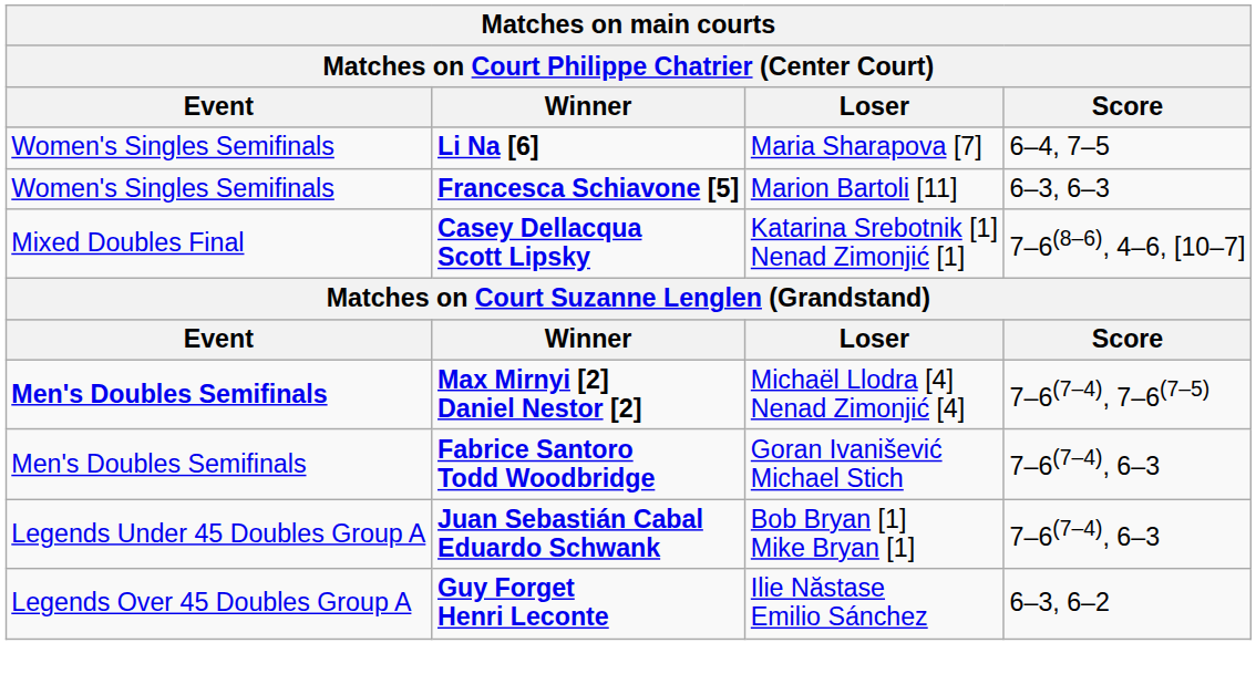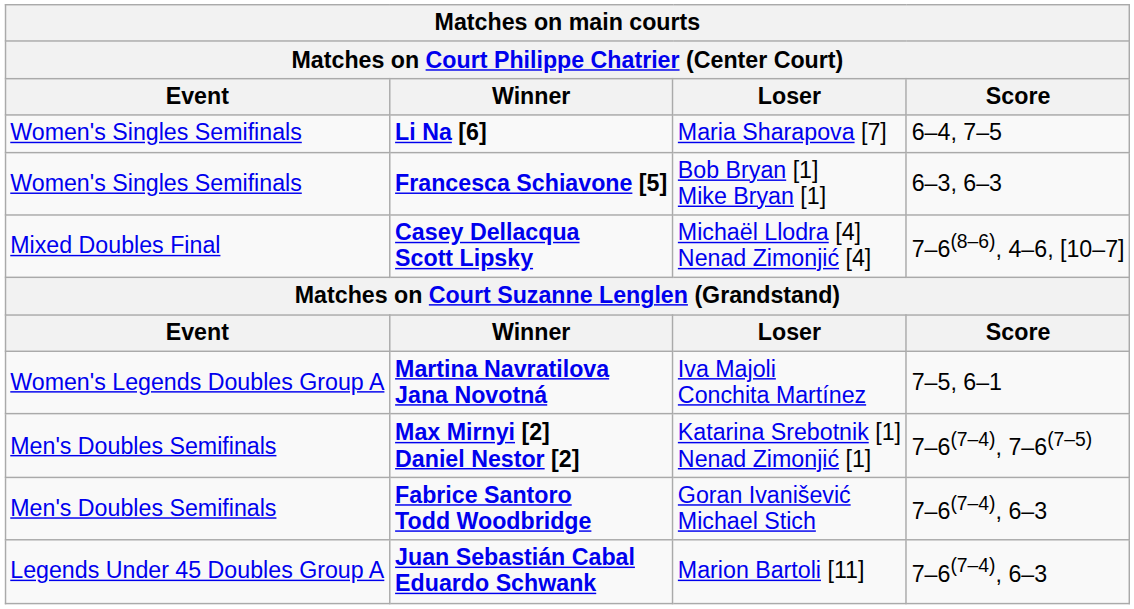Francesca Schiavone [5] | Loser: Marion Bartoli [11] -> Bob Bryan [1] Mike Bryan [1]
Casey Dellacqua Scott Lipsky | Loser: Katarina Srebotnik [1] Nenad Zimonjić [1] -> Michaël Llodra [4] Nenad Zimonjić [4]
+ row: Women's Legends Doubles Group A | Martina Navratilova Jana Novotná | Iva Majoli Conchita Martínez | 7–5, 6–1
Max Mirnyi [2] Daniel Nestor [2] | Event: bold -> normal
Max Mirnyi [2] Daniel Nestor [2] | Loser: Michaël Llodra [4] Nenad Zimonjić [4] -> Katarina Srebotnik [1] Nenad Zimonjić [1]
Juan Sebastián Cabal Eduardo Schwank | Loser: Bob Bryan [1] Mike Bryan [1] -> Marion Bartoli [11]
- row: Legends Over 45 Doubles Group A | Guy Forget Henri Leconte | Ilie Năstase Emilio Sánchez | 6–3, 6–2
